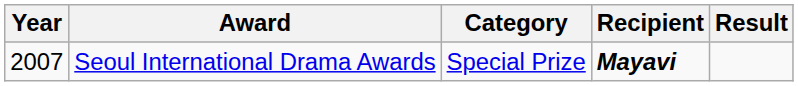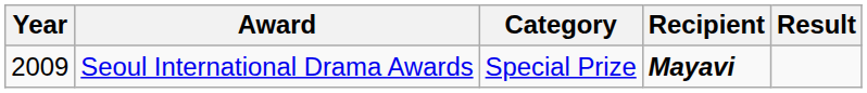Seoul International Drama Awards | Year: 2007 -> 2009
